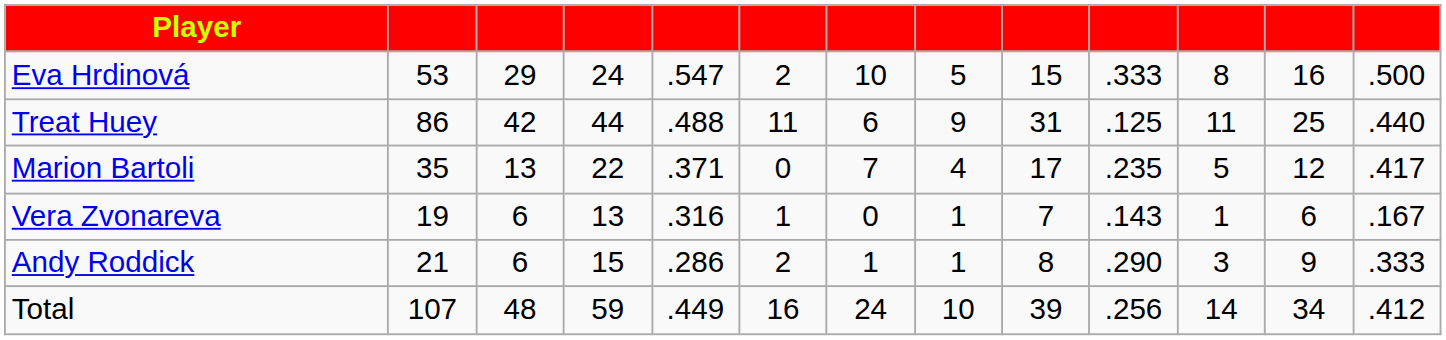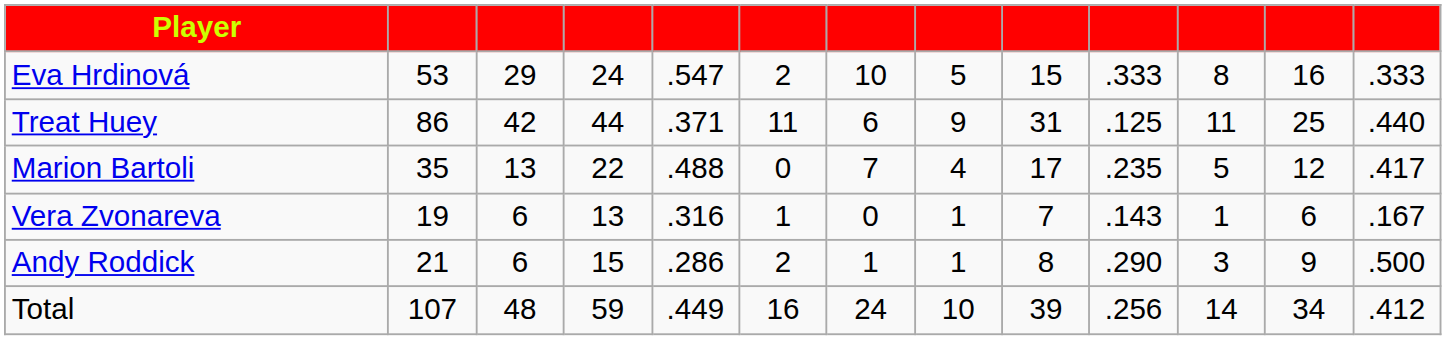Eva Hrdinová | column 13: .500 -> .333
Treat Huey | column 5: .488 -> .371
Marion Bartoli | column 5: .371 -> .488
Andy Roddick | column 13: .333 -> .500
